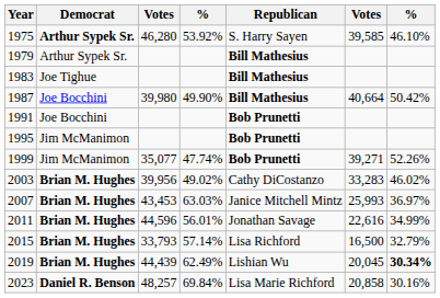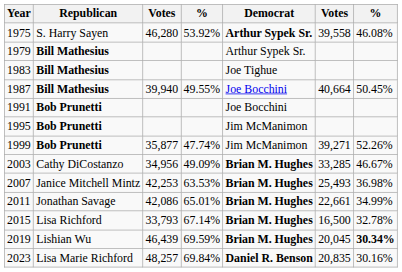columns swapped: Democrat <-> Republican
1975 | column 6: 39,585 -> 39,558
1975 | column 7: 46.10% -> 46.08%
1987 | column 3: 39,980 -> 39,940
1987 | column 4: 49.90% -> 49.55%
1987 | column 7: 50.42% -> 50.45%
1999 | column 3: 35,077 -> 35,877
2003 | column 3: 39,956 -> 34,956
2003 | column 4: 49.02% -> 49.09%
2003 | column 6: 33,283 -> 33,285
2003 | column 7: 46.02% -> 46.67%
2007 | column 3: 43,453 -> 42,253
2007 | column 4: 63.03% -> 63.53%
2007 | column 6: 25,993 -> 25,493
2007 | column 7: 36.97% -> 36.98%
2011 | column 3: 44,596 -> 42,086
2011 | column 4: 56.01% -> 65.01%
2011 | column 6: 22,616 -> 22,661
2015 | column 4: 57.14% -> 67.14%
2015 | column 7: 32.79% -> 32.78%
2019 | column 3: 44,439 -> 46,439
2019 | column 4: 62.49% -> 69.59%
2023 | column 6: 20,858 -> 20,835
